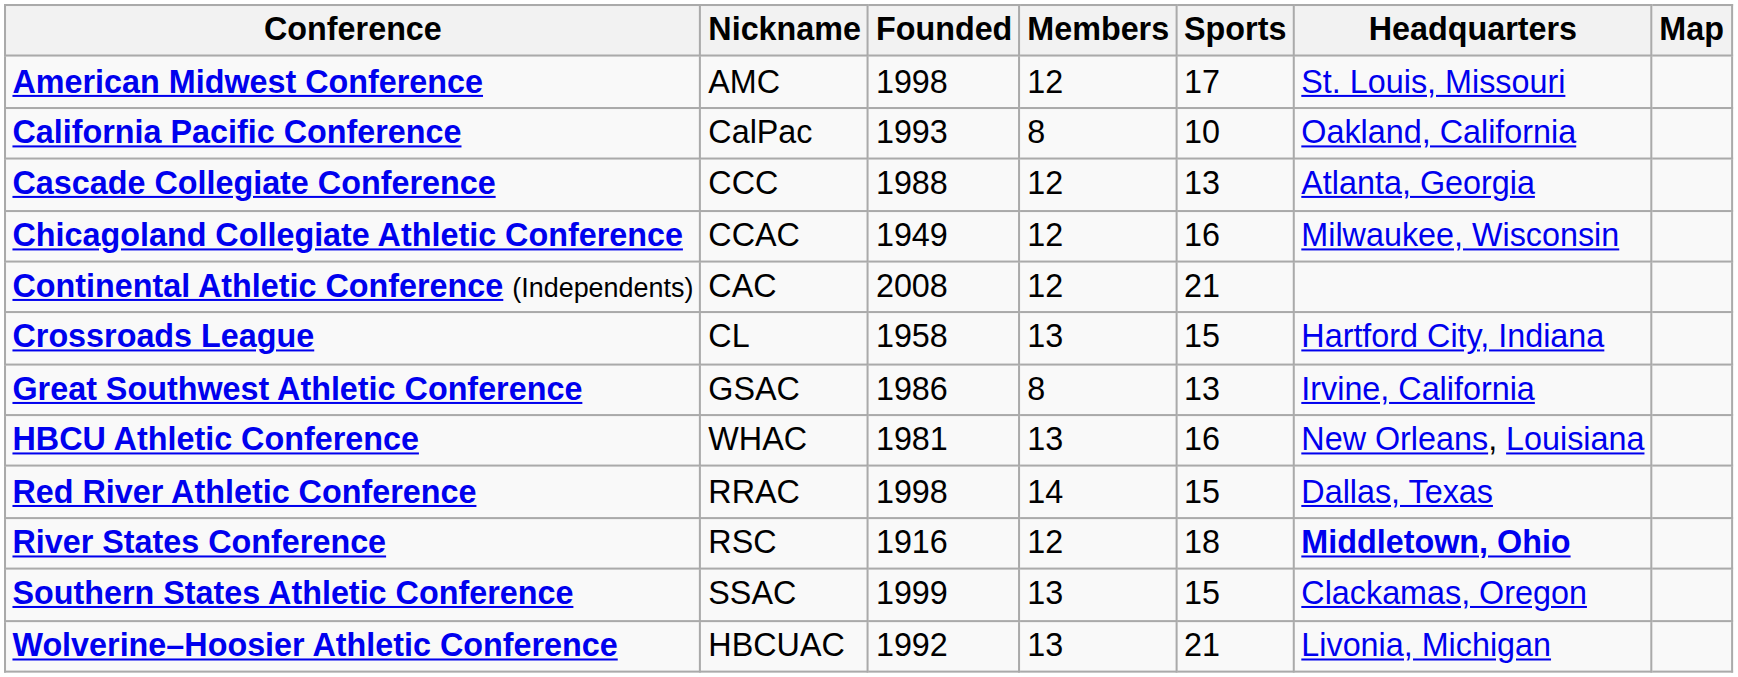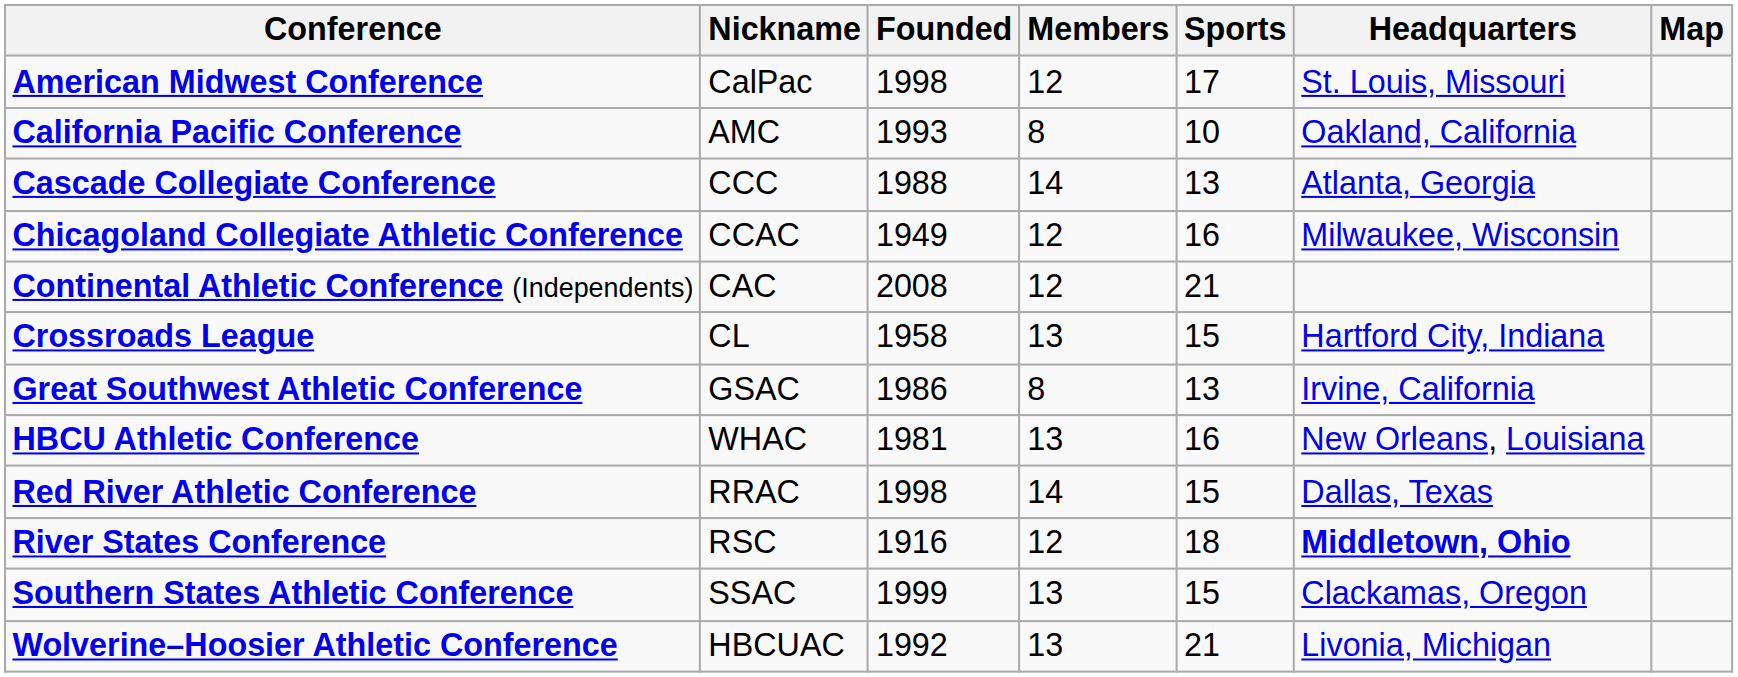American Midwest Conference | Nickname: AMC -> CalPac
California Pacific Conference | Nickname: CalPac -> AMC
Cascade Collegiate Conference | Members: 12 -> 14
